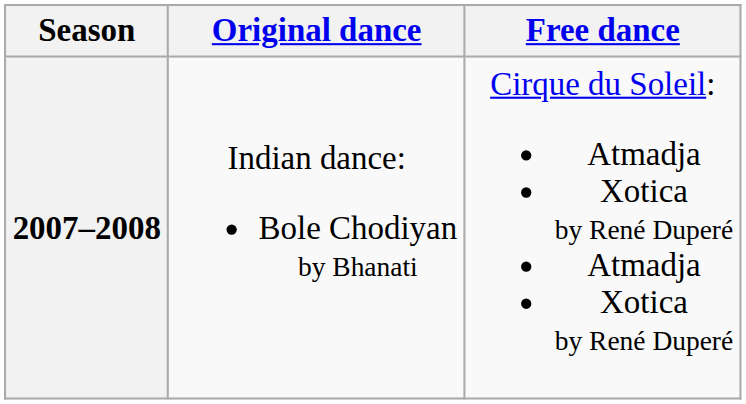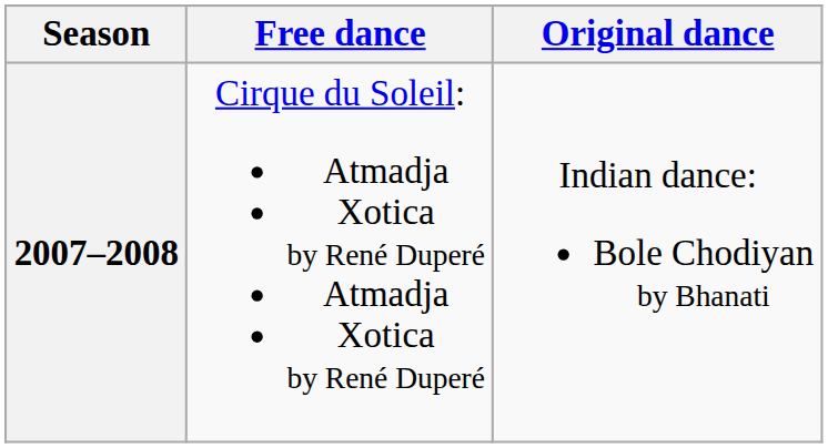columns swapped: Original dance <-> Free dance
